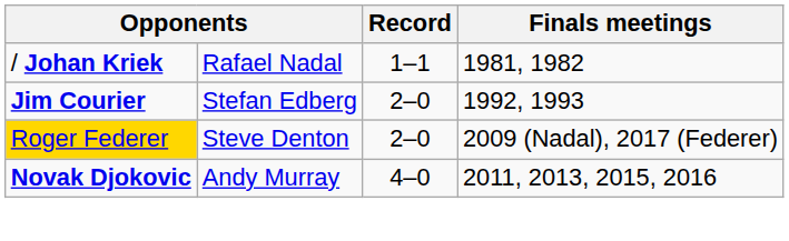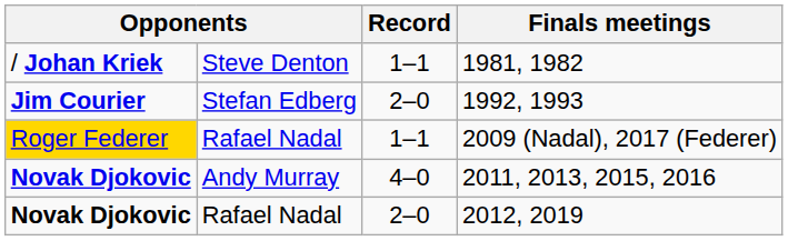1981, 1982 | column 2: Rafael Nadal -> Steve Denton
2009 (Nadal), 2017 (Federer) | column 2: Steve Denton -> Rafael Nadal
2009 (Nadal), 2017 (Federer) | Record: 2–0 -> 1–1
+ row: Novak Djokovic | Rafael Nadal | 2–0 | 2012, 2019
